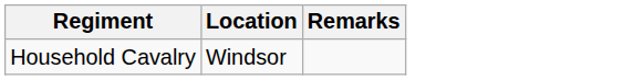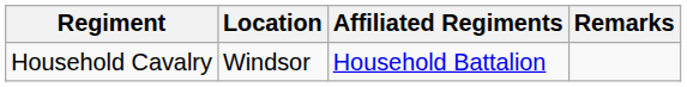+ column: Affiliated Regiments | Household Battalion
